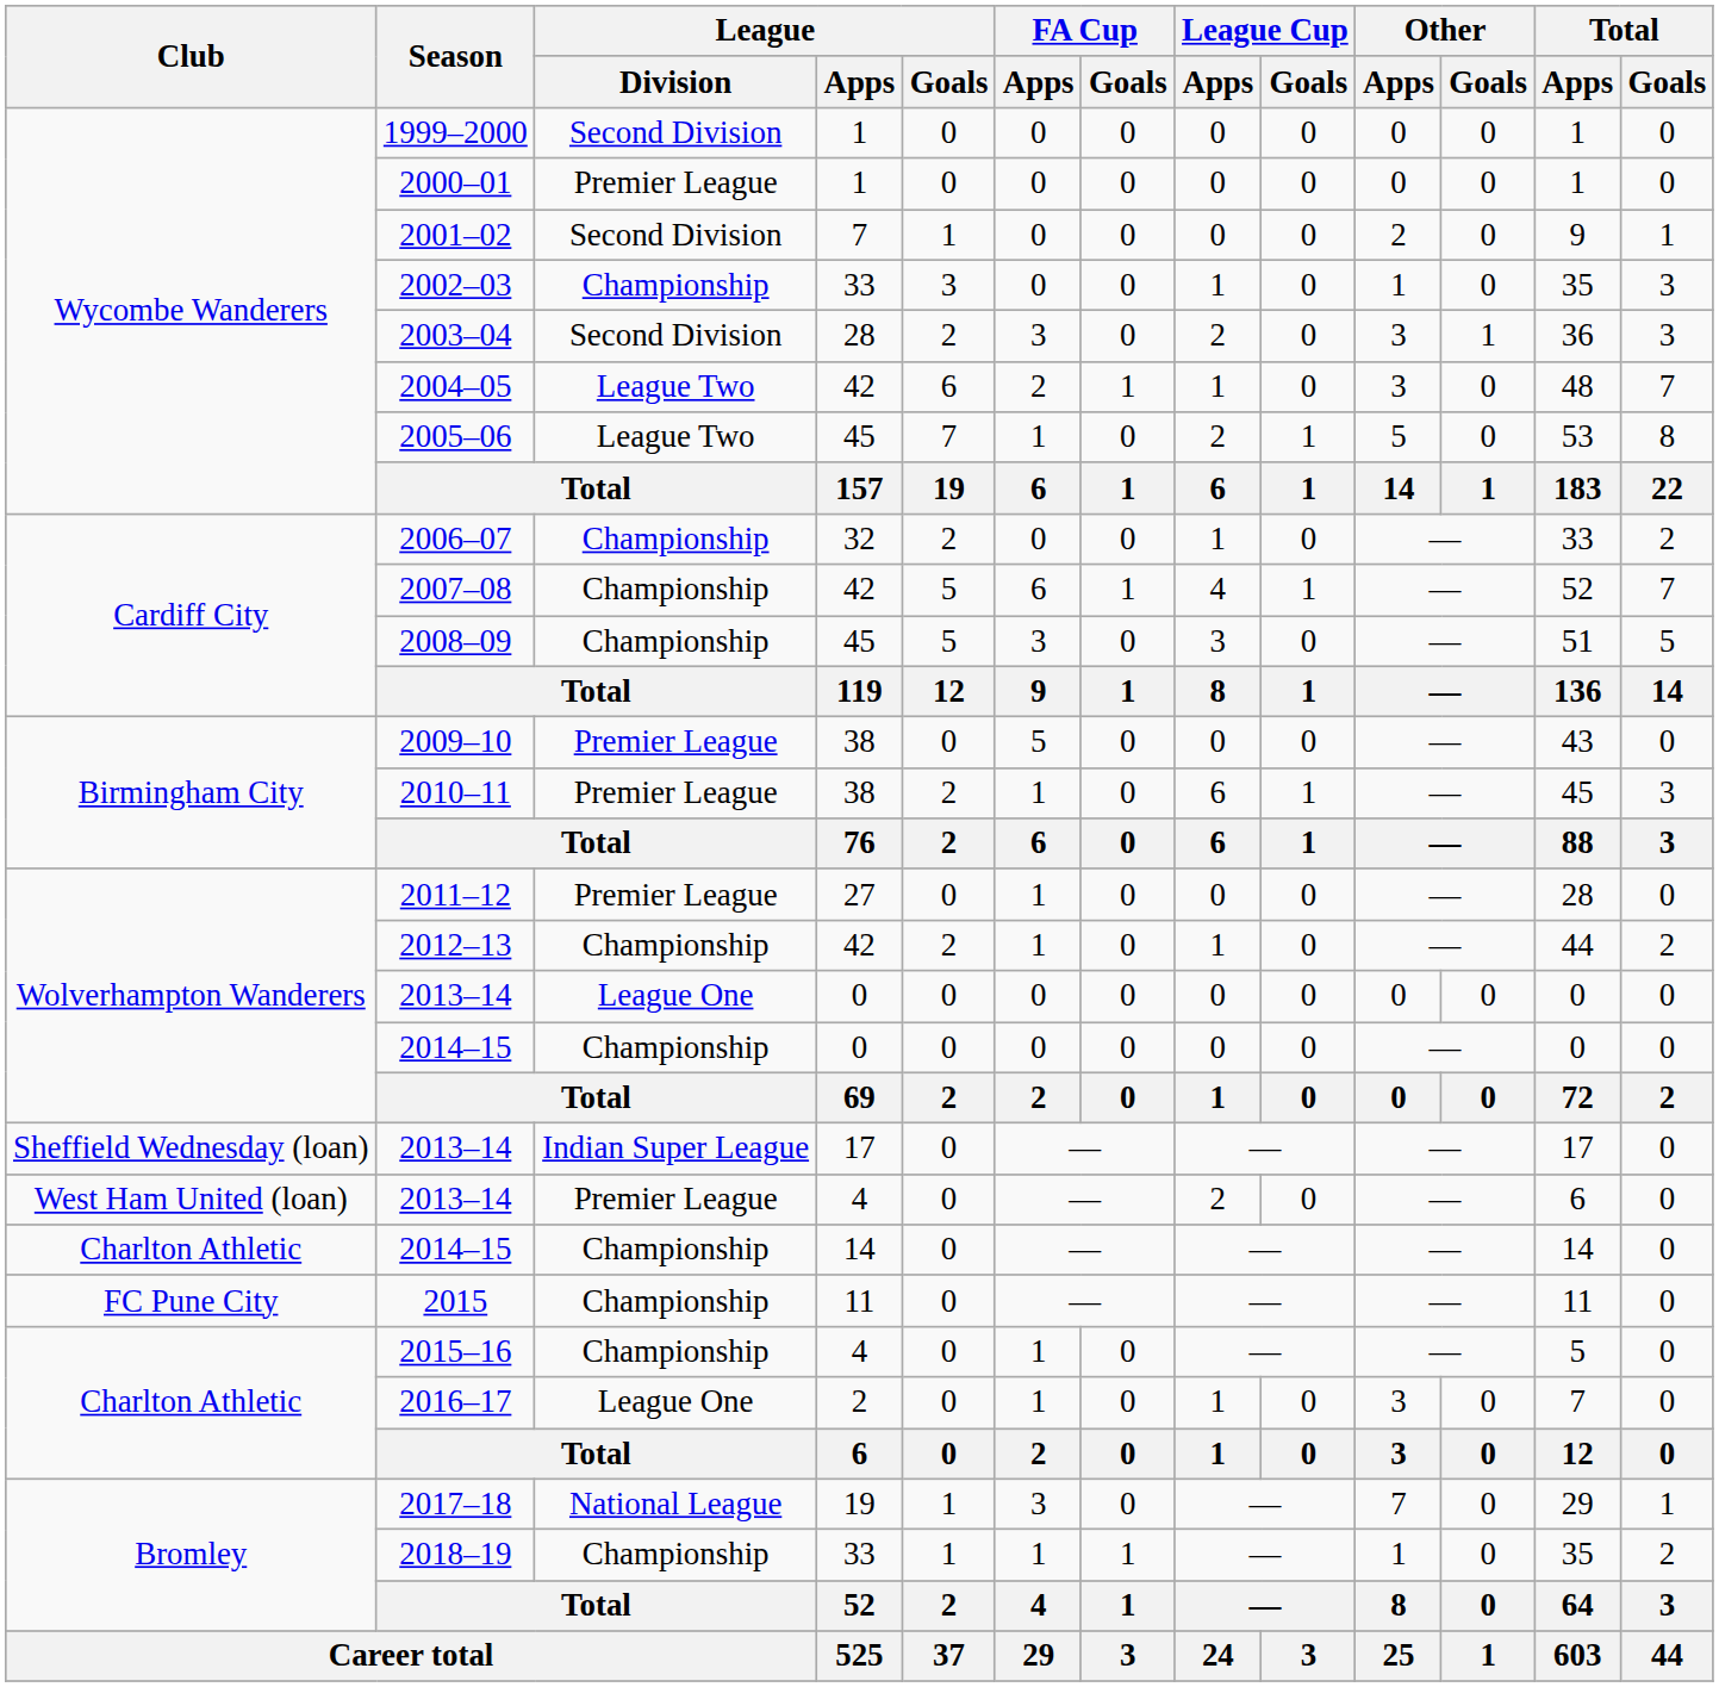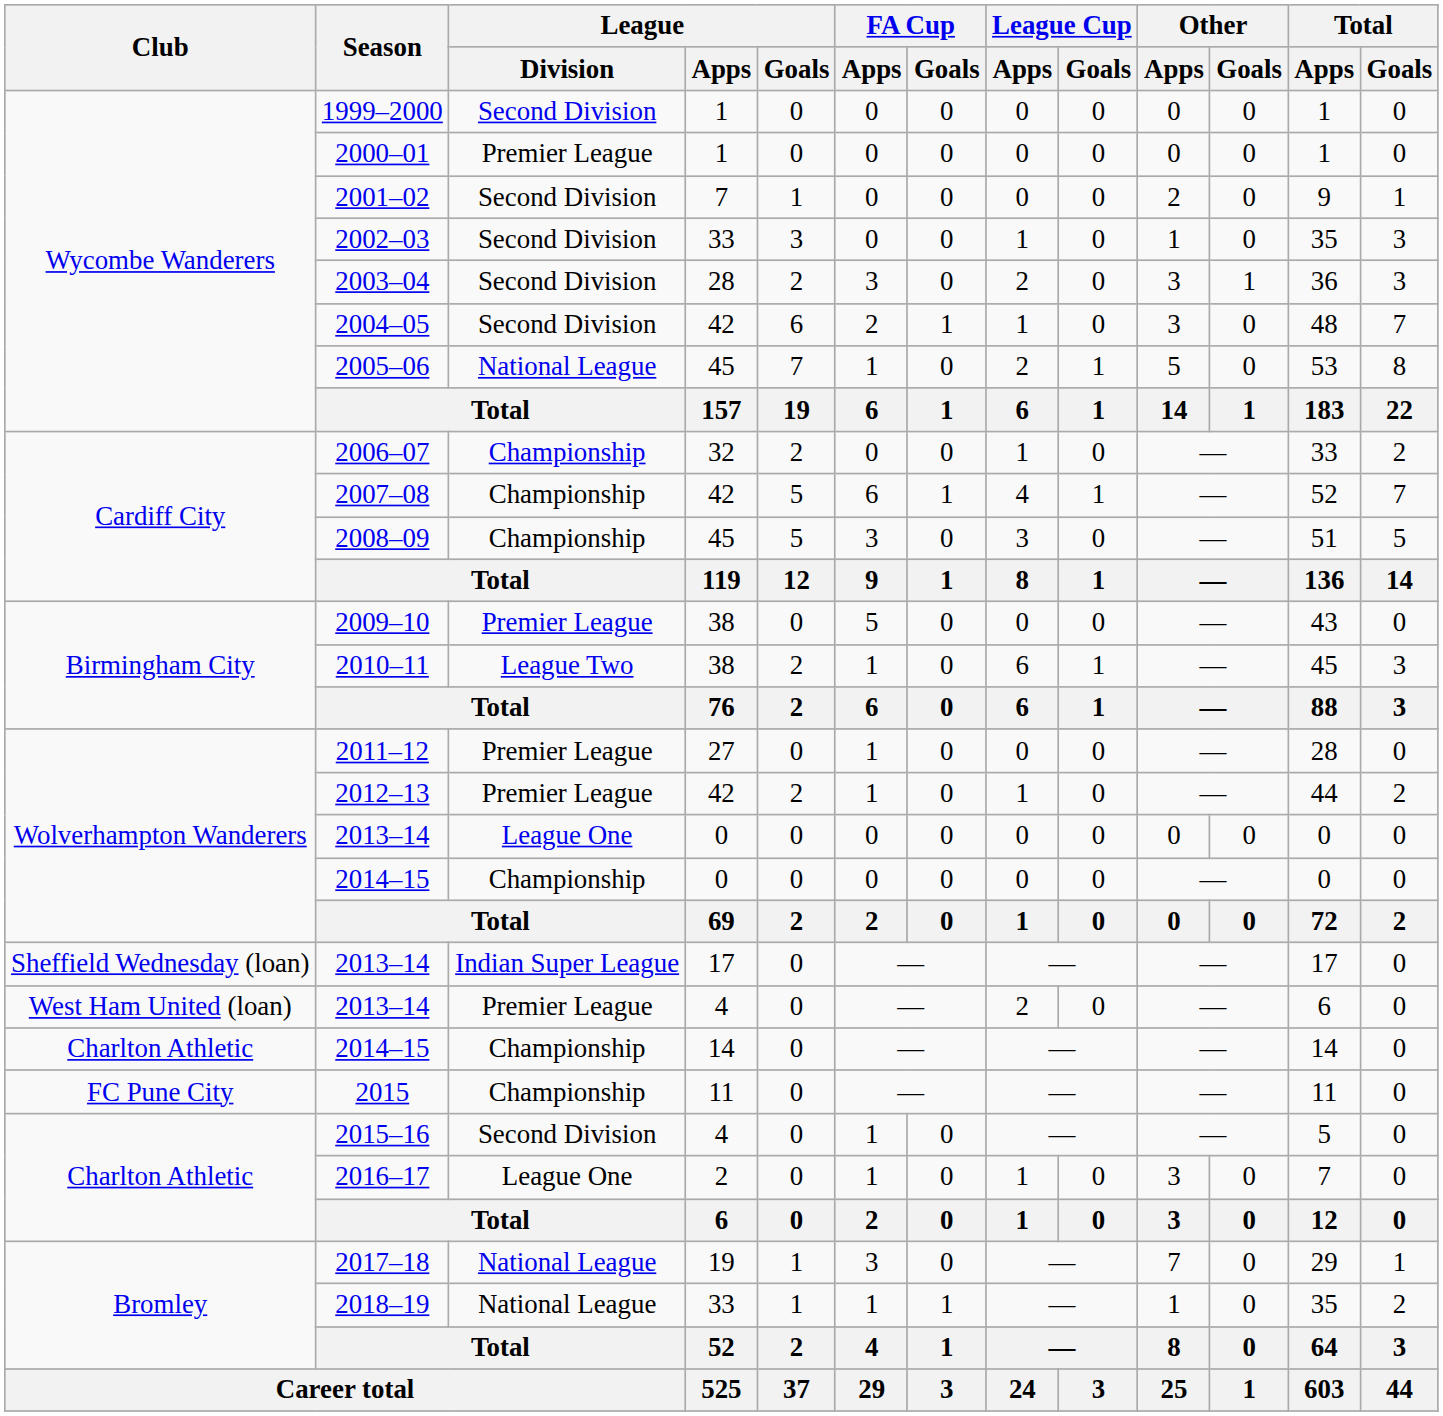2002–03 | League / Division: Championship -> Second Division
2004–05 | League / Division: League Two -> Second Division
2005–06 | League / Division: League Two -> National League
2010–11 | League / Division: Premier League -> League Two
2012–13 | League / Division: Championship -> Premier League
2015–16 | League / Division: Championship -> Second Division
2018–19 | League / Division: Championship -> National League
